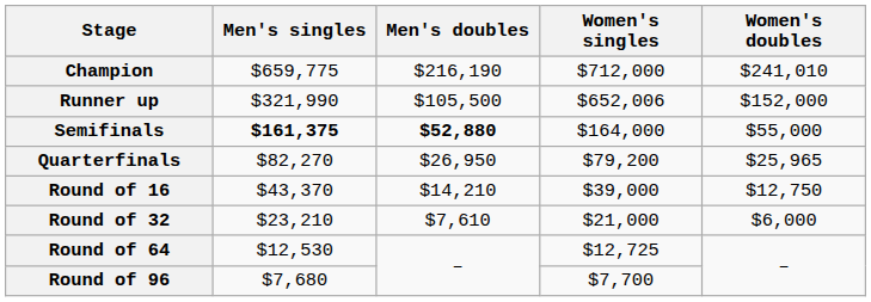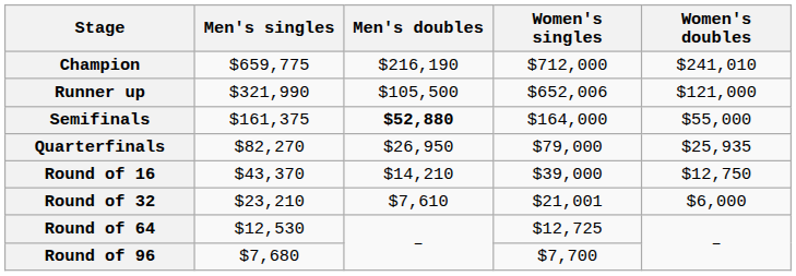Runner up | Women's doubles: $152,000 -> $121,000
Semifinals | Men's singles: bold -> normal
Quarterfinals | Women's singles: $79,200 -> $79,000
Quarterfinals | Women's doubles: $25,965 -> $25,935
Round of 32 | Women's singles: $21,000 -> $21,001
